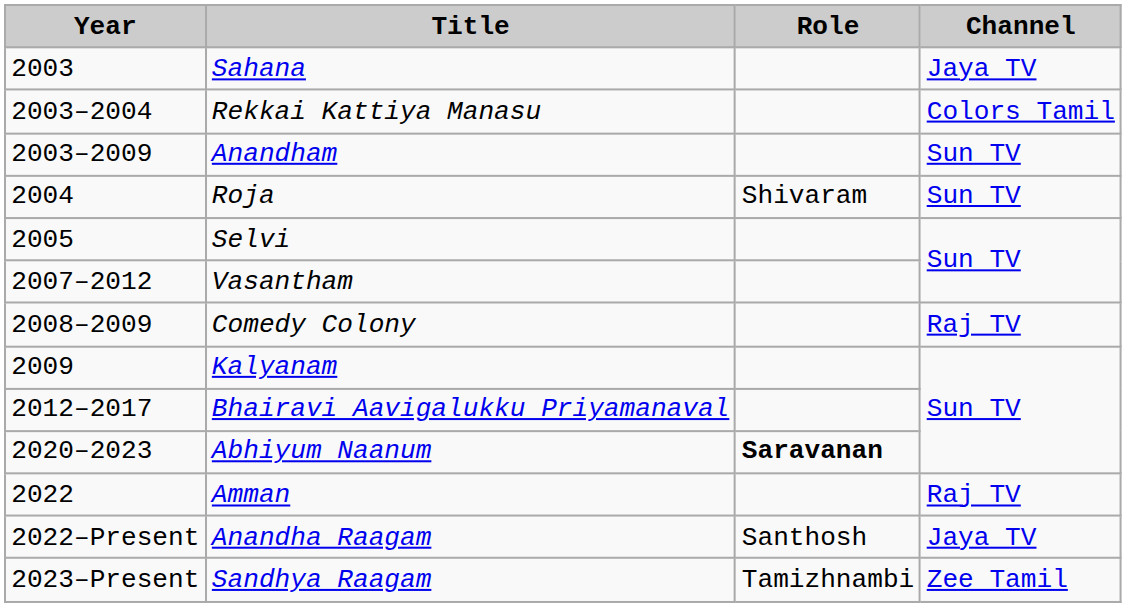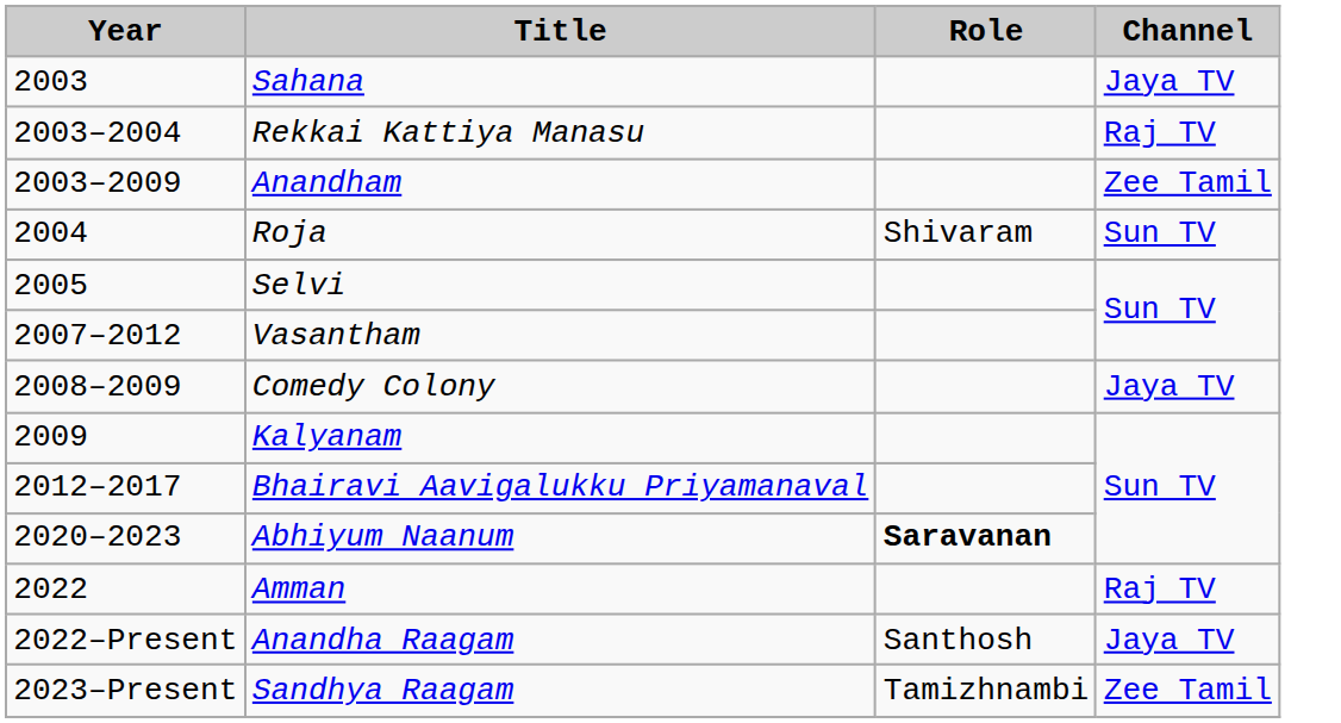Rekkai Kattiya Manasu | Channel: Colors Tamil -> Raj TV
Anandham | Channel: Sun TV -> Zee Tamil
Comedy Colony | Channel: Raj TV -> Jaya TV
